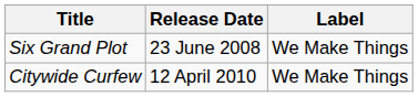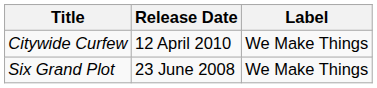rows swapped: Six Grand Plot <-> Citywide Curfew
